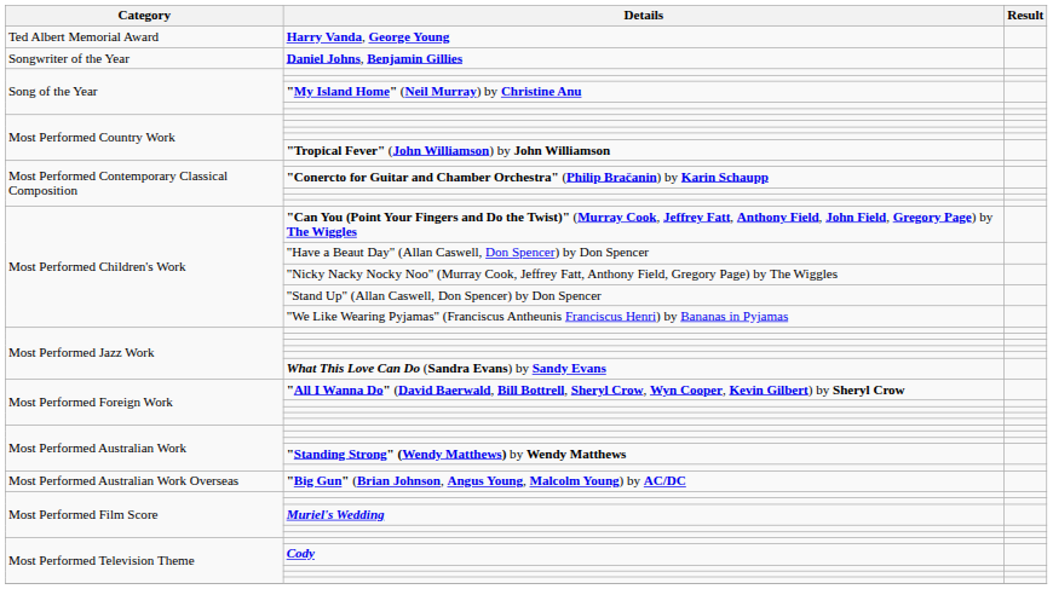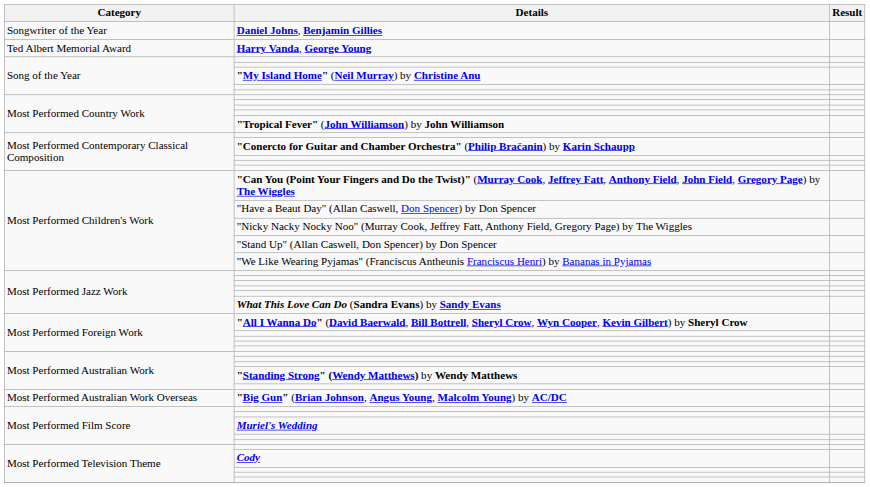rows swapped: Daniel Johns, Benjamin Gillies <-> Harry Vanda, George Young
